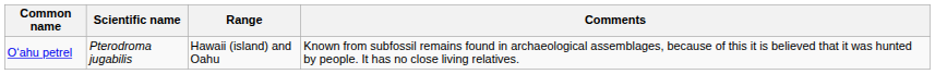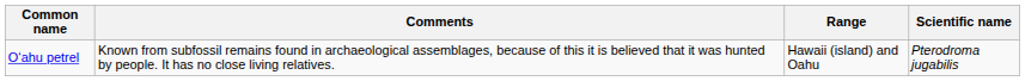columns swapped: Scientific name <-> Comments
